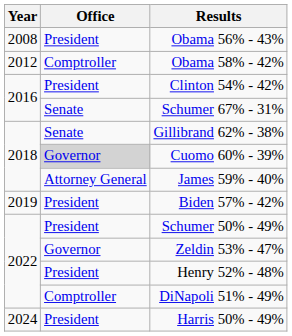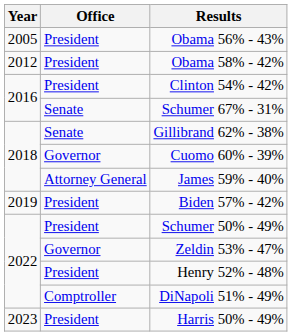Obama 56% - 43% | Year: 2008 -> 2005
Obama 58% - 42% | Office: Comptroller -> President
Cuomo 60% - 39% | Office: lightgrey background -> no background
Harris 50% - 49% | Year: 2024 -> 2023
